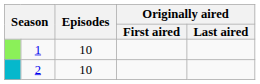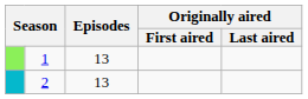1 | Episodes: 10 -> 13
2 | Episodes: 10 -> 13
